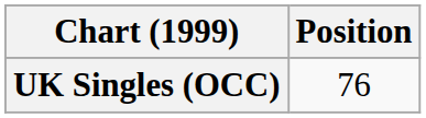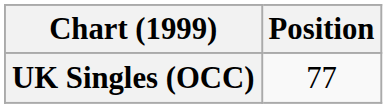UK Singles (OCC) | Position: 76 -> 77
